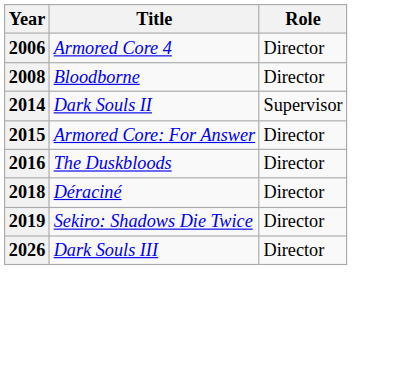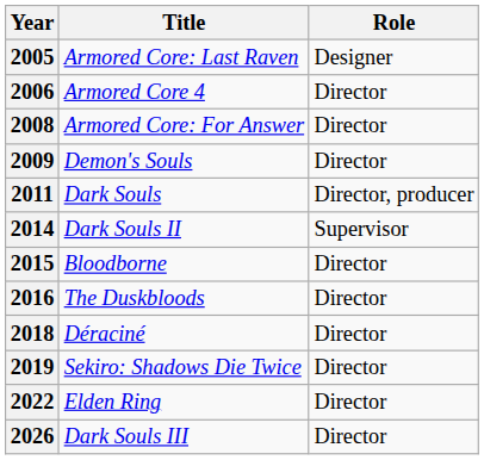+ row: 2005 | Armored Core: Last Raven | Designer
2008 | Title: Bloodborne -> Armored Core: For Answer
+ row: 2009 | Demon's Souls | Director
+ row: 2011 | Dark Souls | Director, producer
2015 | Title: Armored Core: For Answer -> Bloodborne
+ row: 2022 | Elden Ring | Director
